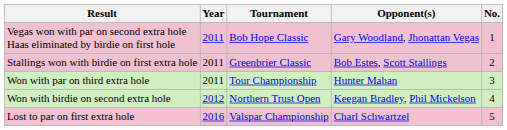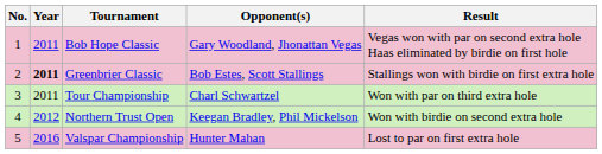columns swapped: No. <-> Result
Greenbrier Classic | Year: normal -> bold
Tour Championship | Opponent(s): Hunter Mahan -> Charl Schwartzel
Valspar Championship | Opponent(s): Charl Schwartzel -> Hunter Mahan
